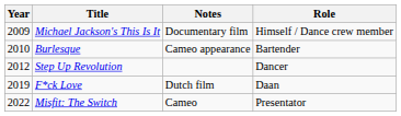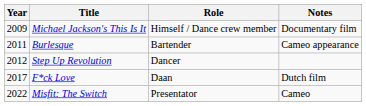columns swapped: Role <-> Notes
Burlesque | Year: 2010 -> 2011
F*ck Love | Year: 2019 -> 2017
